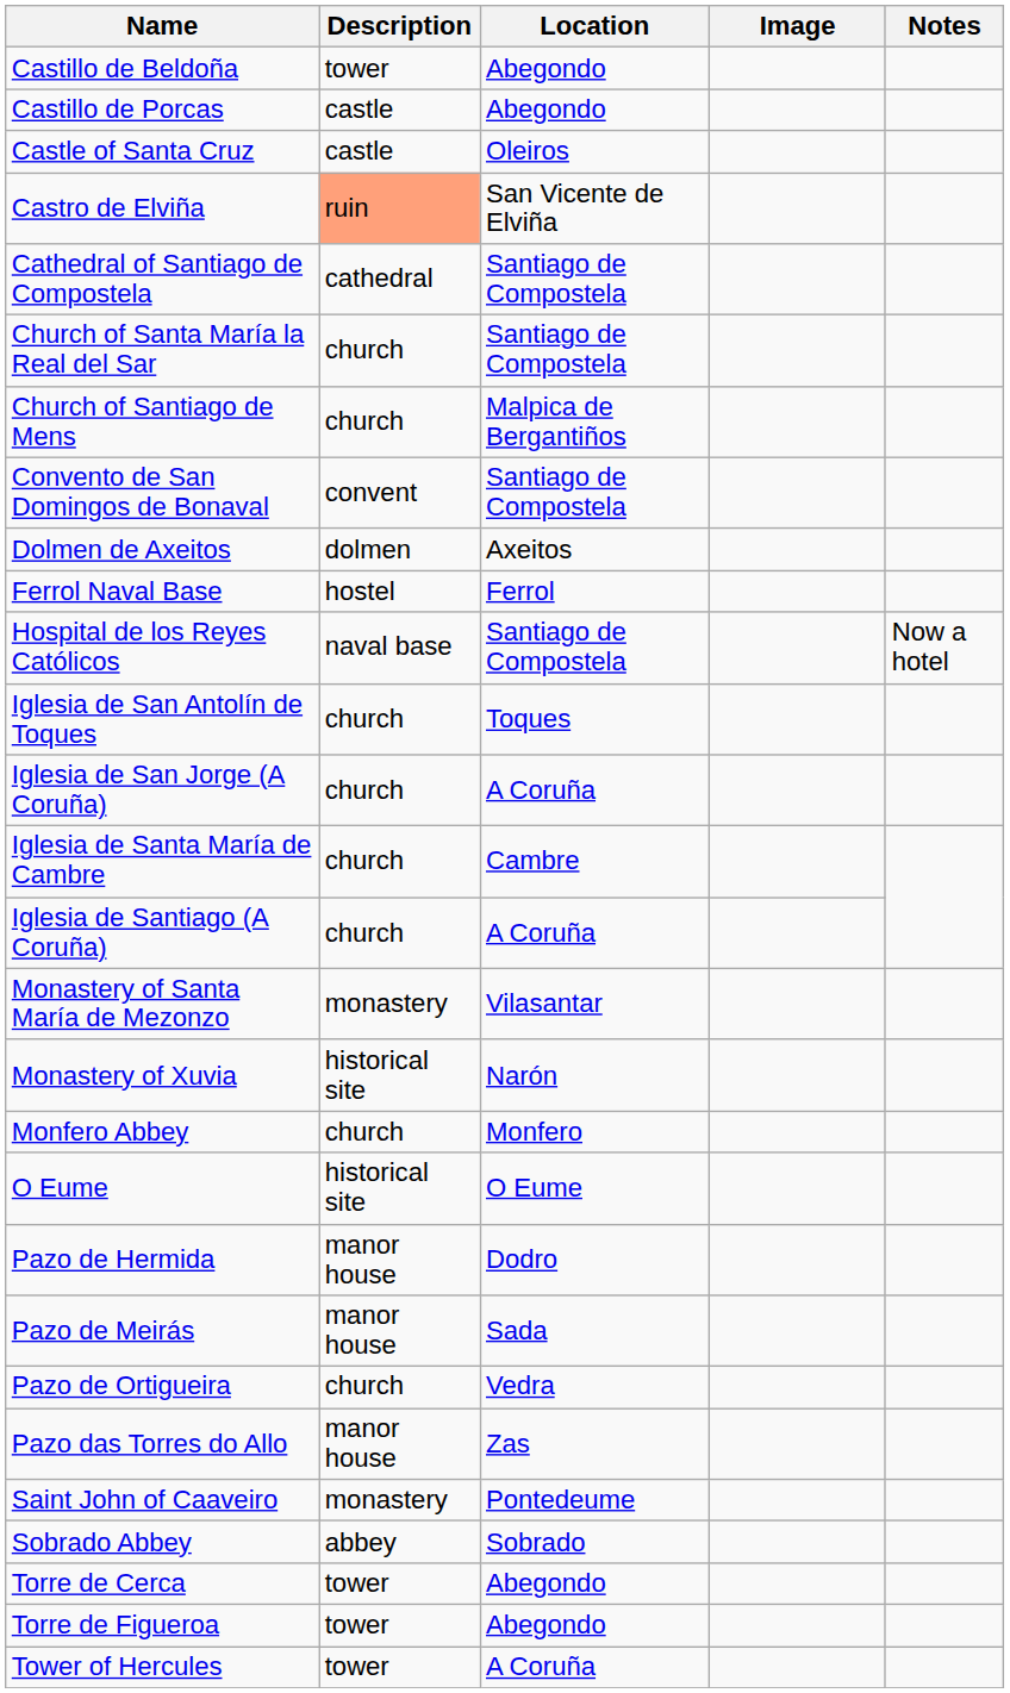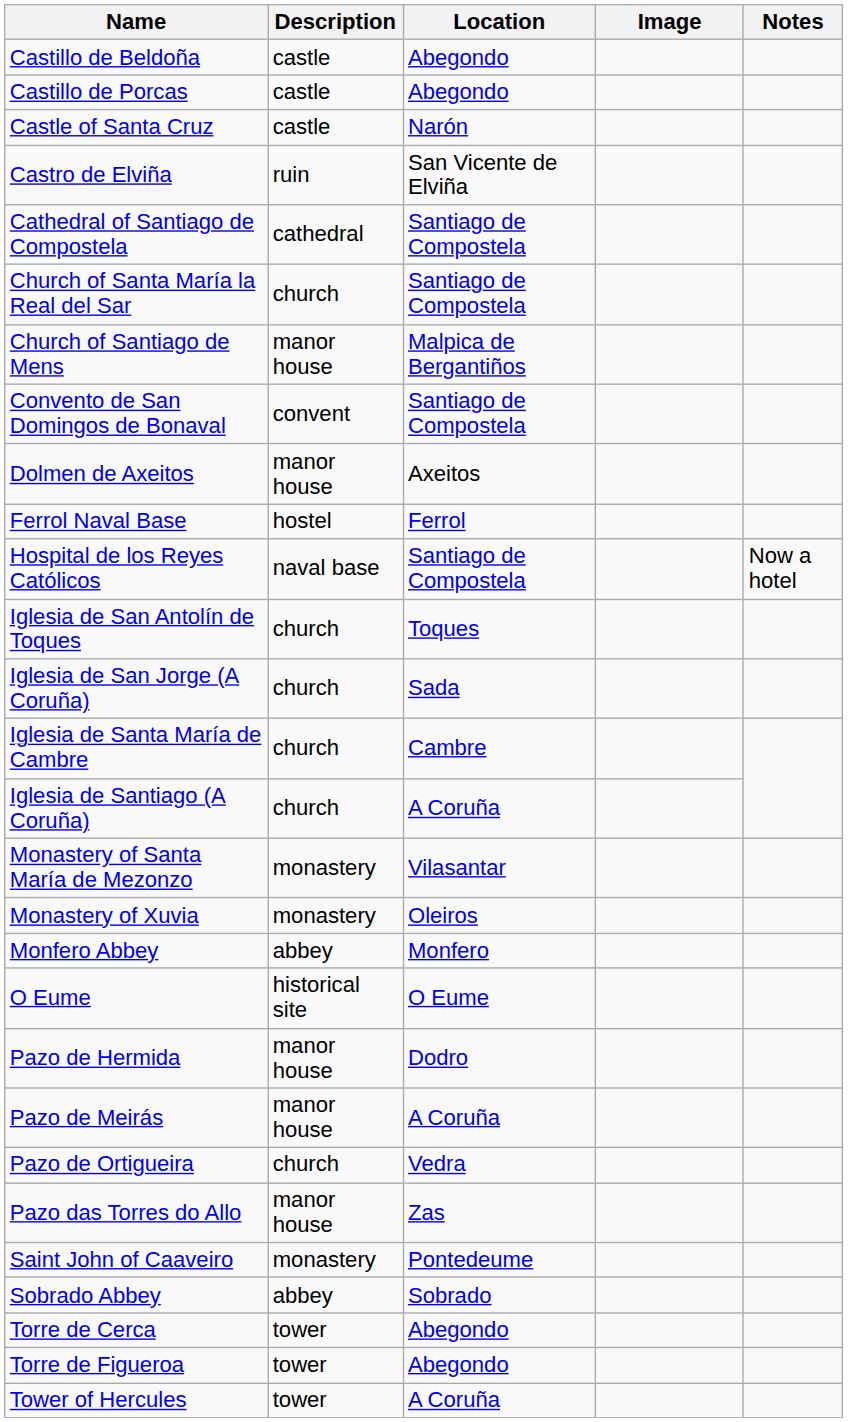Castillo de Beldoña | Description: tower -> castle
Castle of Santa Cruz | Location: Oleiros -> Narón
Castro de Elviña | Description: lightsalmon background -> no background
Church of Santiago de Mens | Description: church -> manor house
Dolmen de Axeitos | Description: dolmen -> manor house
Iglesia de San Jorge (A Coruña) | Location: A Coruña -> Sada
Monastery of Xuvia | Description: historical site -> monastery
Monastery of Xuvia | Location: Narón -> Oleiros
Monfero Abbey | Description: church -> abbey
Pazo de Meirás | Location: Sada -> A Coruña
